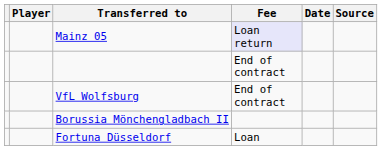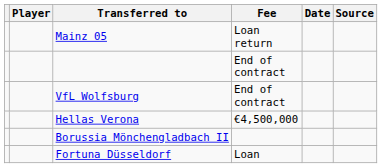Mainz 05 | Fee: lavender background -> no background
+ row: Hellas Verona | €4,500,000
